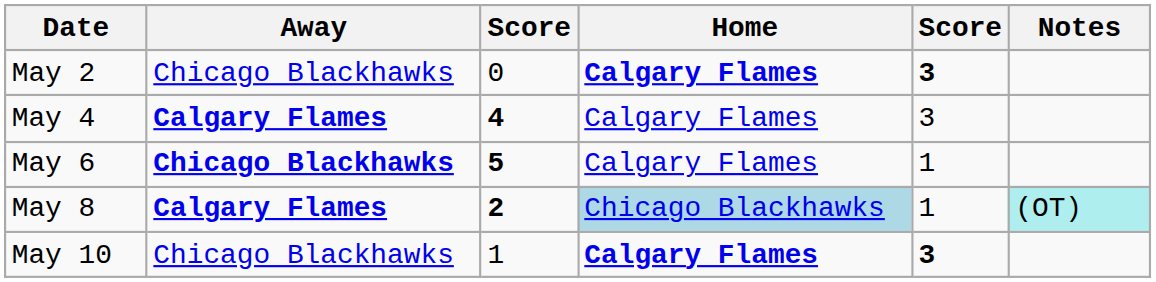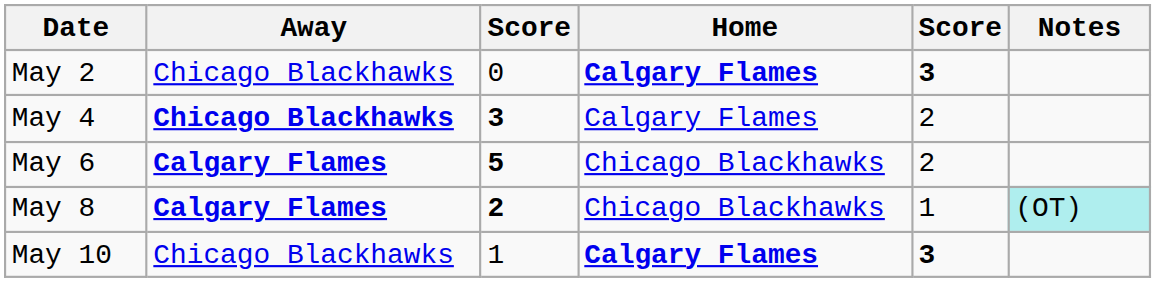May 4 | Away: Calgary Flames -> Chicago Blackhawks
May 4 | column 3: 4 -> 3
May 4 | column 5: 3 -> 2
May 6 | Away: Chicago Blackhawks -> Calgary Flames
May 6 | Home: Calgary Flames -> Chicago Blackhawks
May 6 | column 5: 1 -> 2
May 8 | Home: lightblue background -> no background
